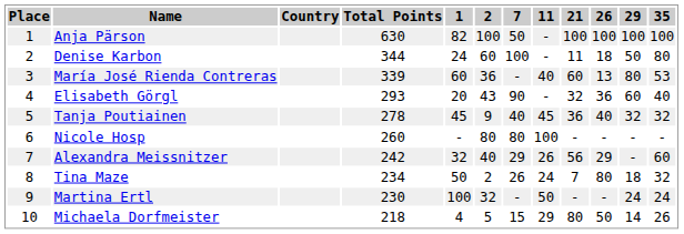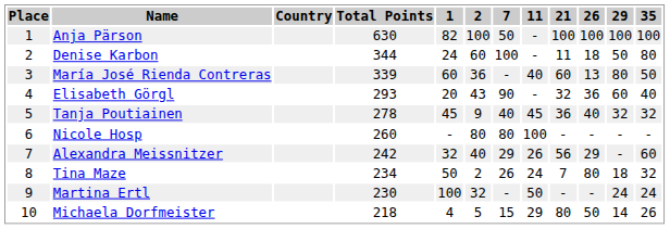María José Rienda Contreras | 35: 53 -> 50
